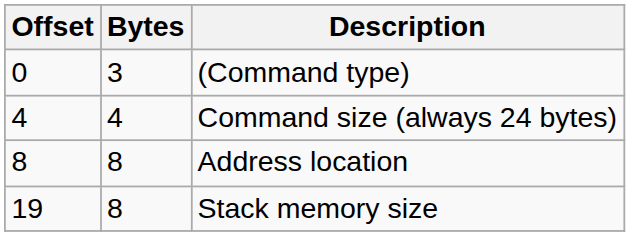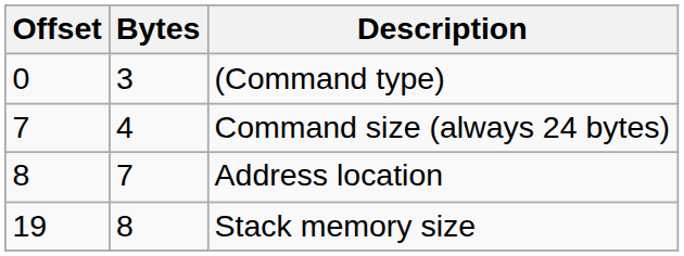Command size (always 24 bytes) | Offset: 4 -> 7
Address location | Bytes: 8 -> 7
